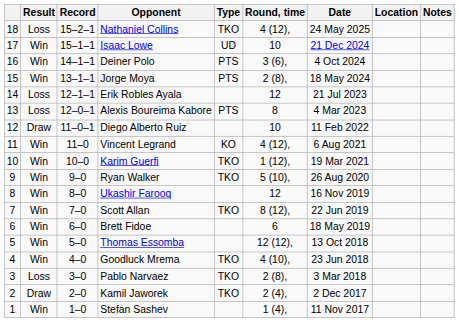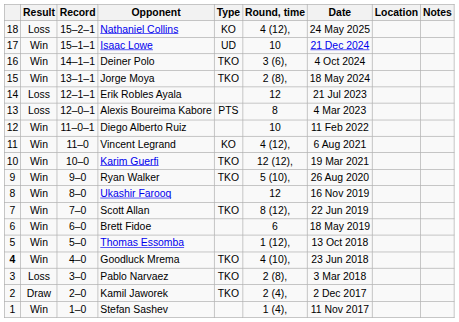Nathaniel Collins | Type: TKO -> KO
Deiner Polo | Type: PTS -> TKO
Jorge Moya | Type: PTS -> TKO
Diego Alberto Ruiz | Result: Draw -> Win
Karim Guerfi | Round, time: 1 (12), -> 12 (12),
Thomas Essomba | Round, time: 12 (12), -> 1 (12),
Goodluck Mrema | column 1: normal -> bold
